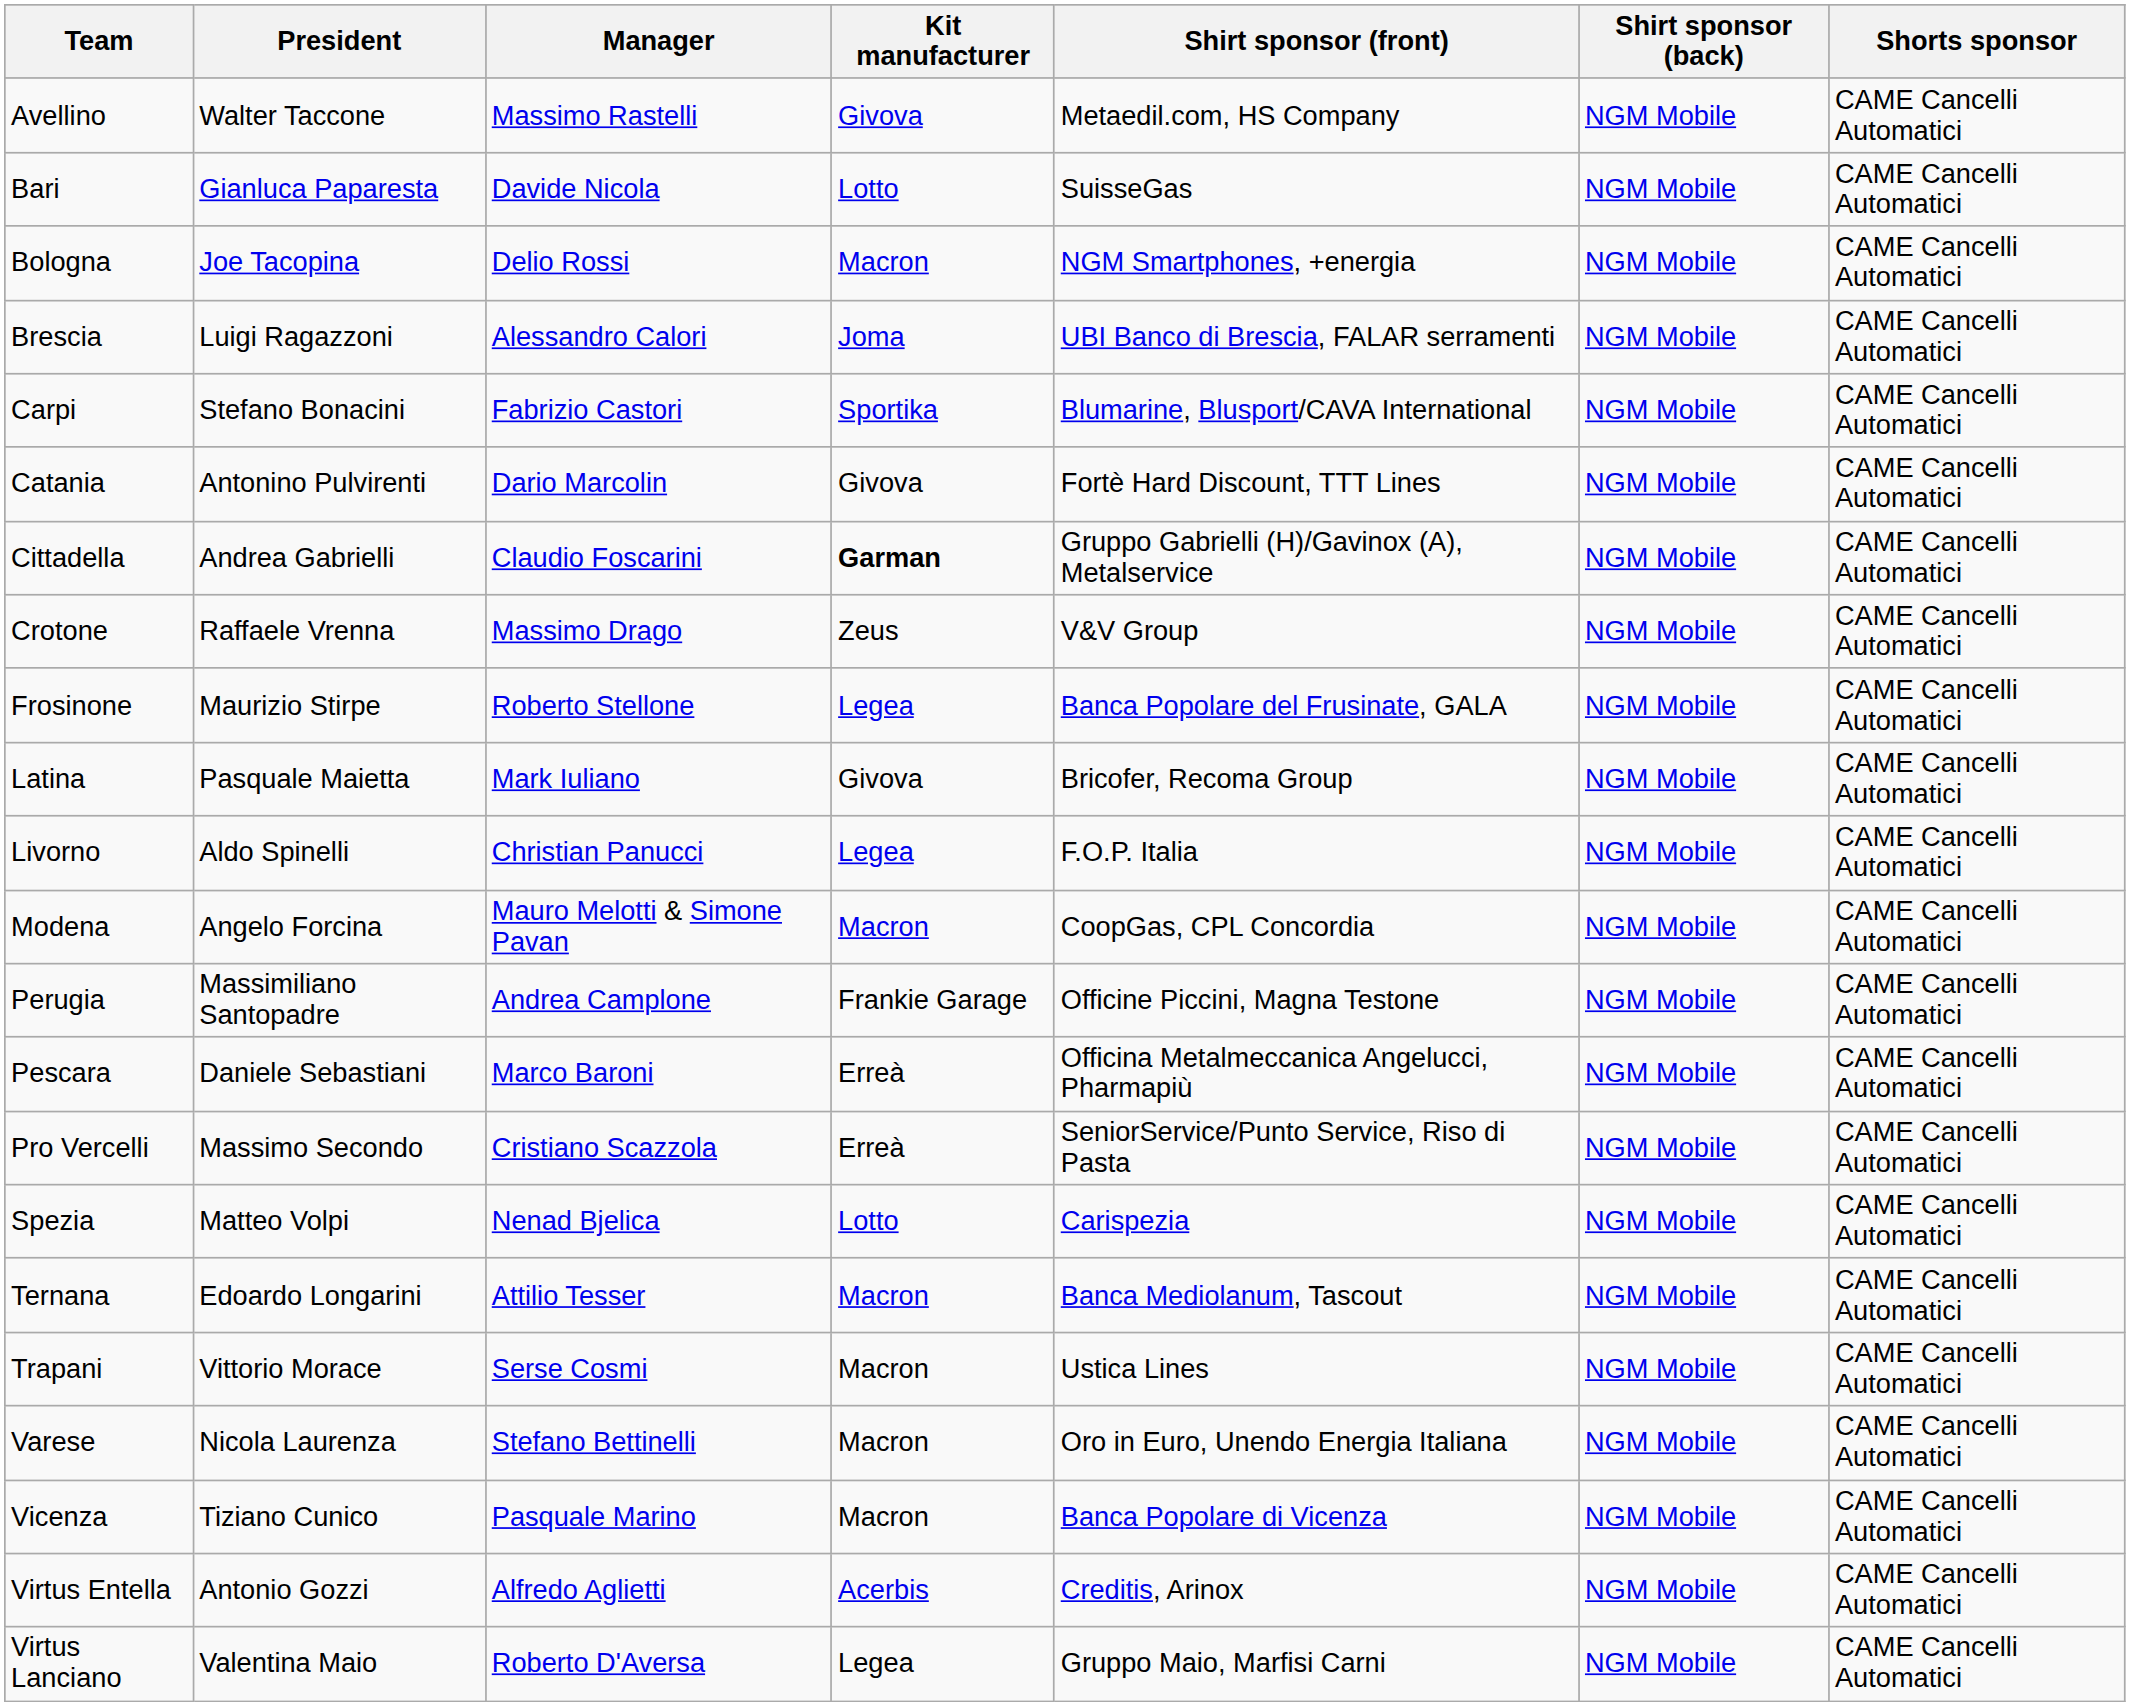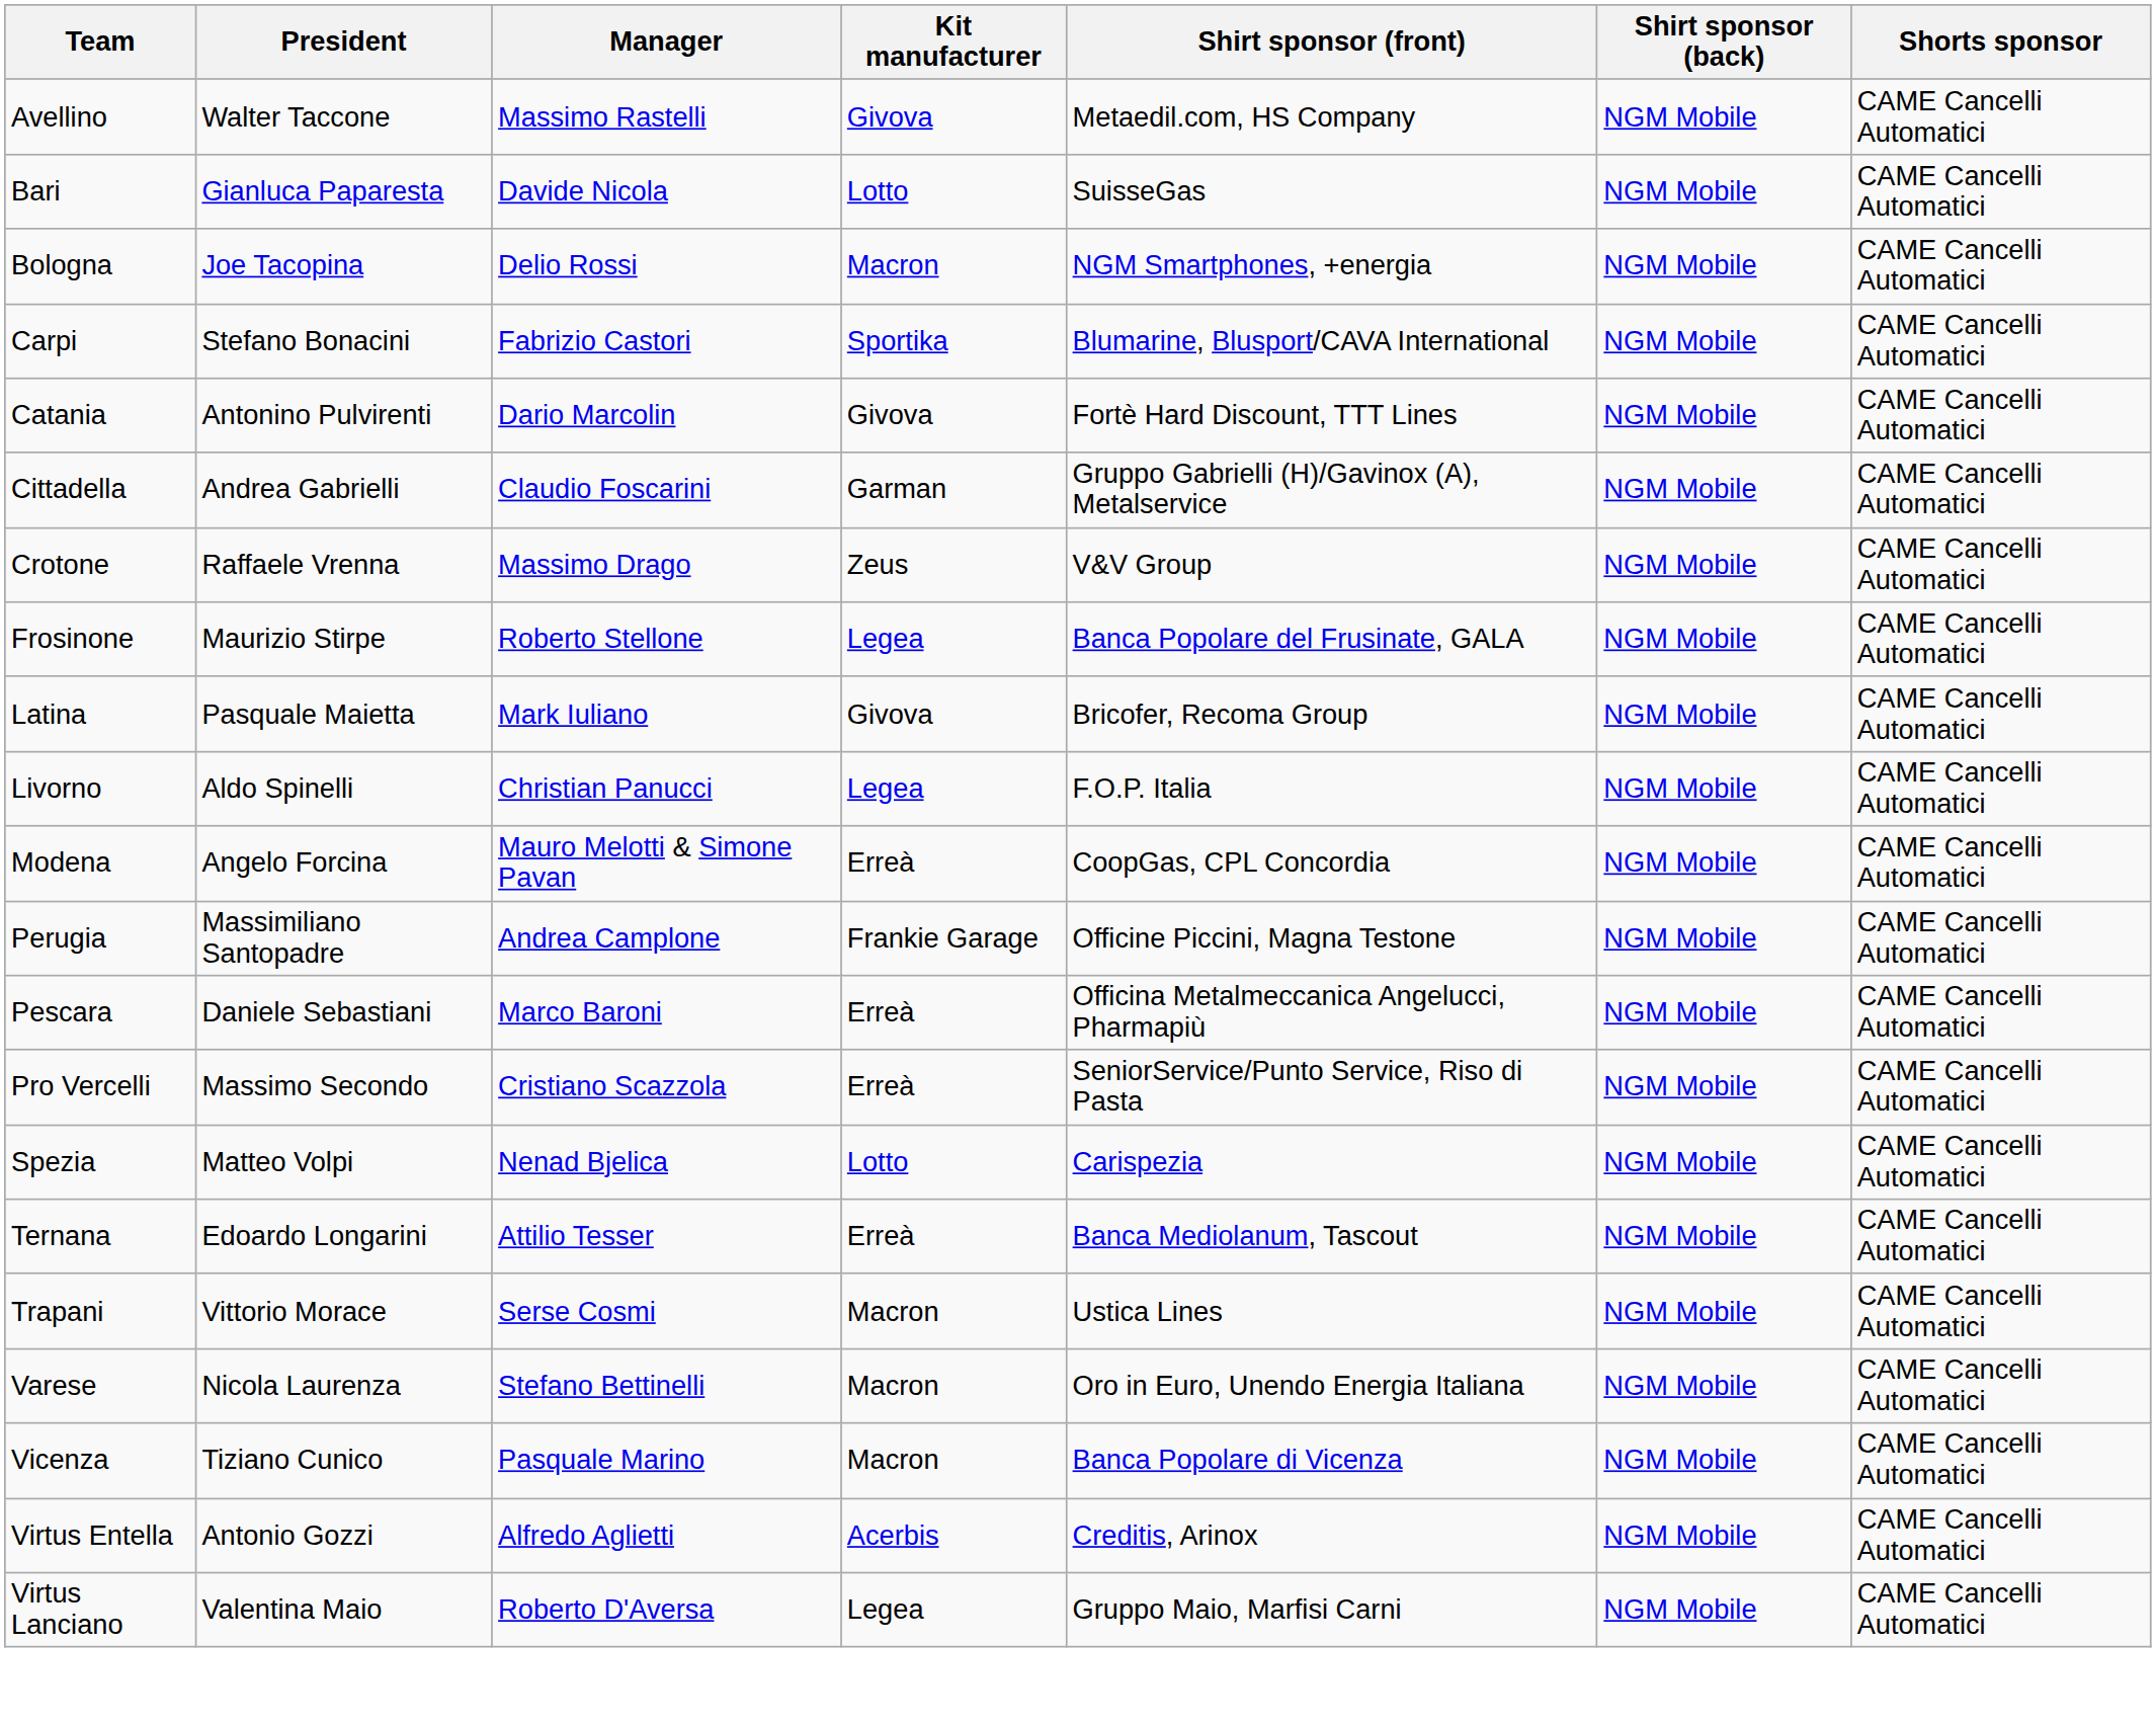- row: Brescia | Luigi Ragazzoni | Alessandro Calori | Joma | UBI Banco di Brescia, FALAR serramenti | NGM Mobile | CAME Cancelli Automatici
Cittadella | Kit manufacturer: bold -> normal
Modena | Kit manufacturer: Macron -> Erreà
Ternana | Kit manufacturer: Macron -> Erreà
